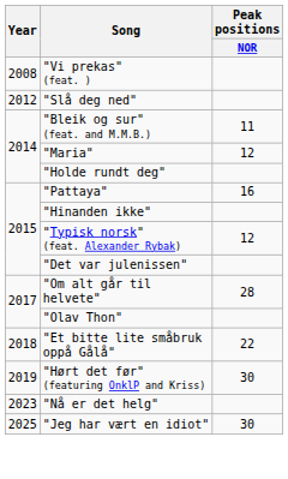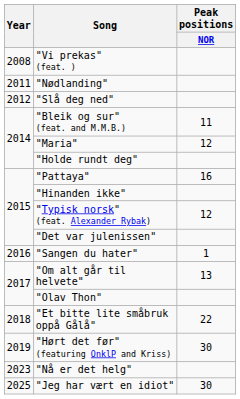+ row: 2011 | "Nødlanding"
+ row: 2016 | "Sangen du hater" | 1
"Om alt går til helvete" | Peak positions / NOR: 28 -> 13
